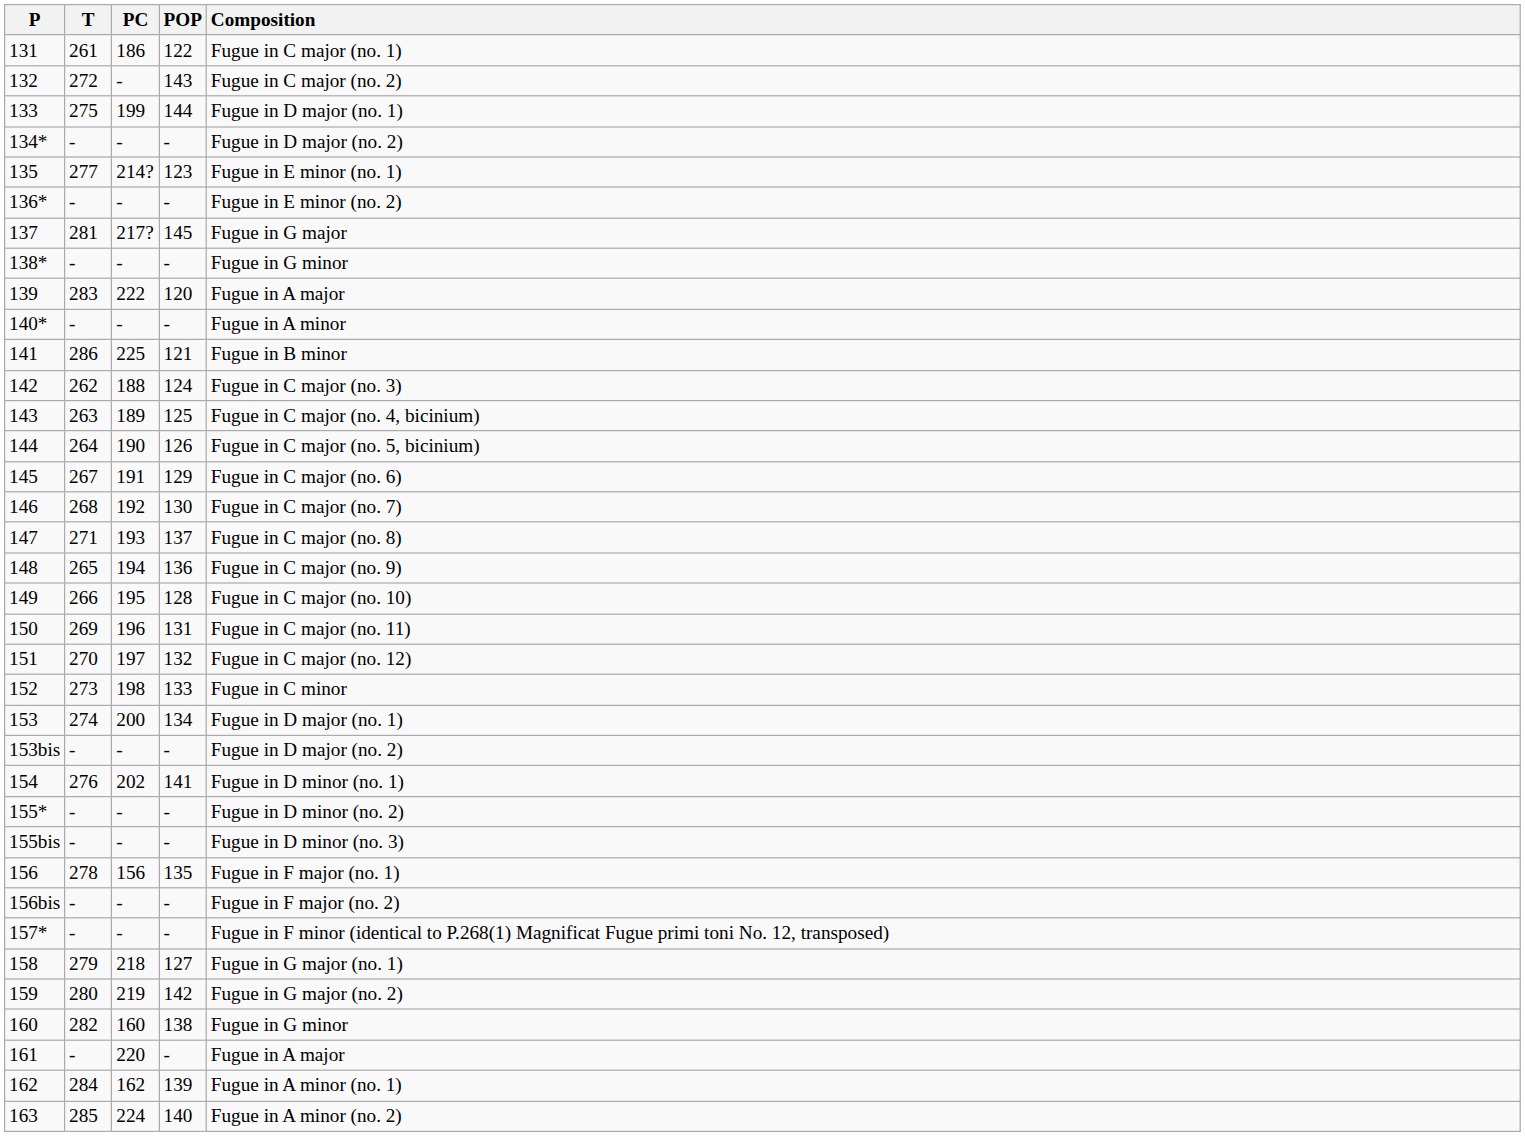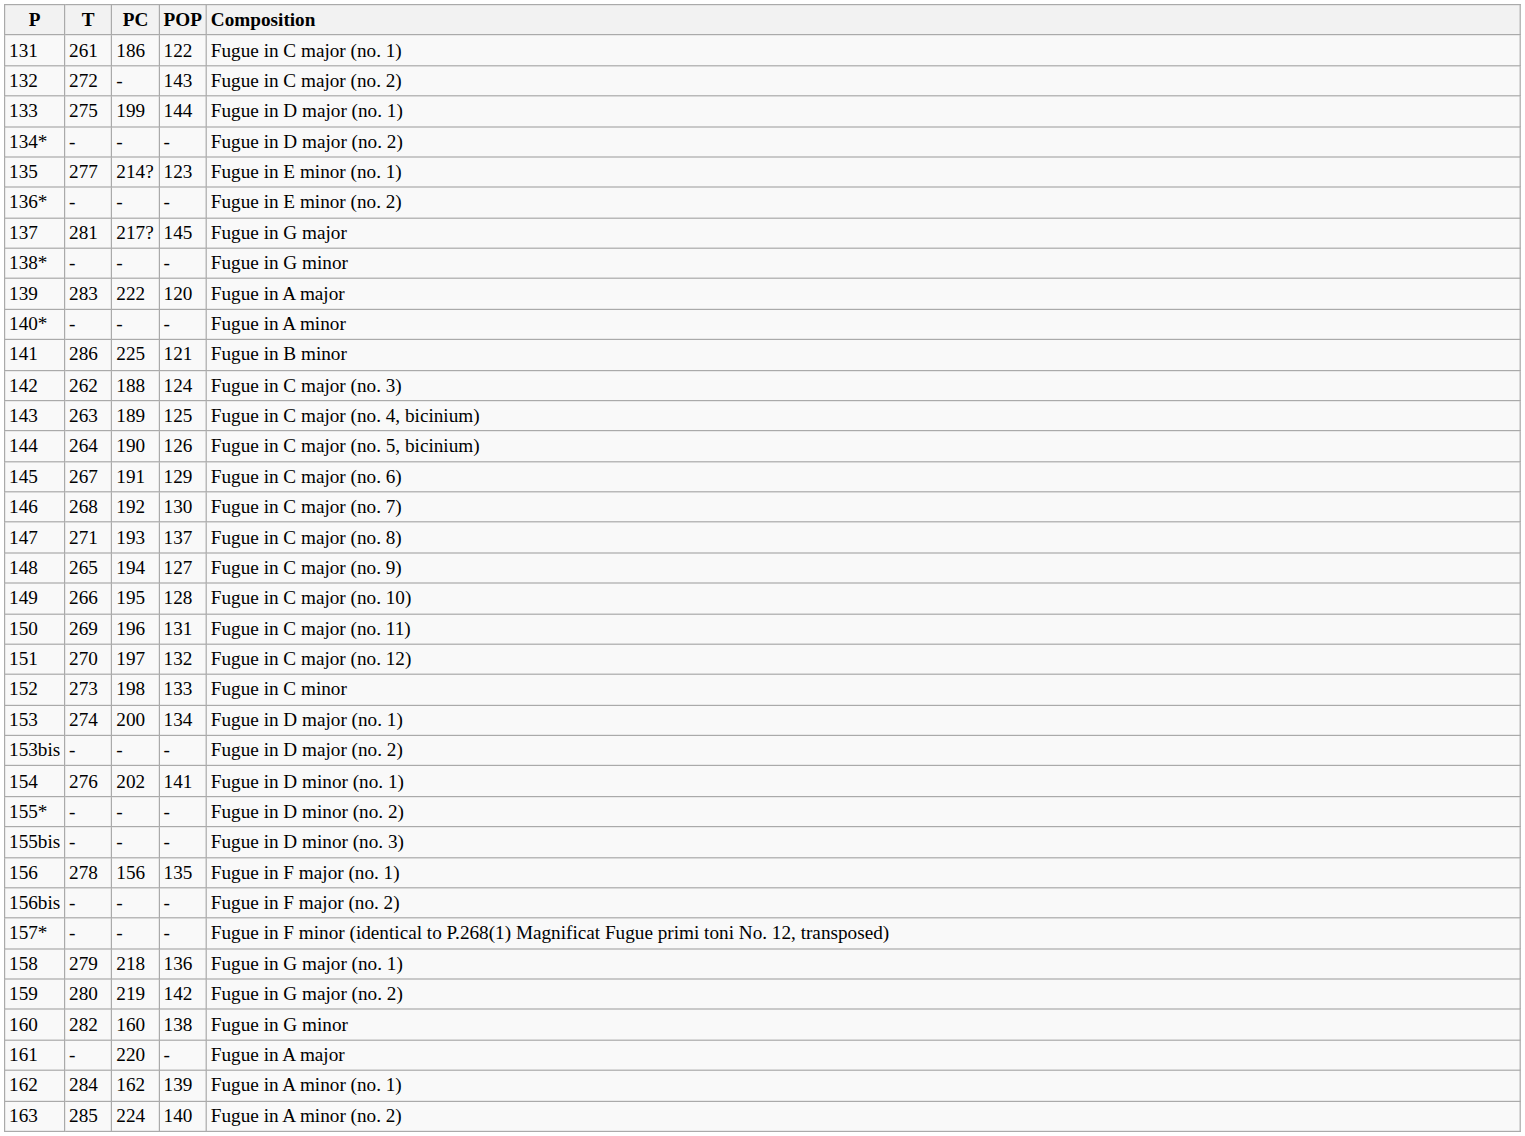148 | POP: 136 -> 127
158 | POP: 127 -> 136
